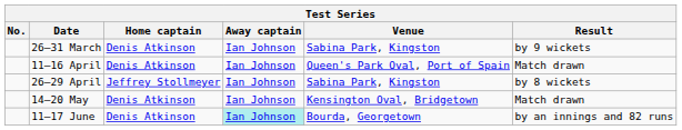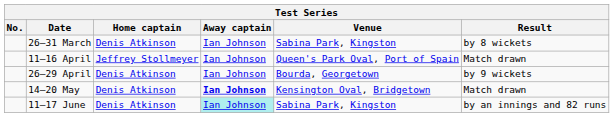26–31 March | Result: by 9 wickets -> by 8 wickets
11–16 April | Home captain: Denis Atkinson -> Jeffrey Stollmeyer
26–29 April | Home captain: Jeffrey Stollmeyer -> Denis Atkinson
26–29 April | Venue: Sabina Park, Kingston -> Bourda, Georgetown
26–29 April | Result: by 8 wickets -> by 9 wickets
14–20 May | Away captain: normal -> bold
11–17 June | Venue: Bourda, Georgetown -> Sabina Park, Kingston
